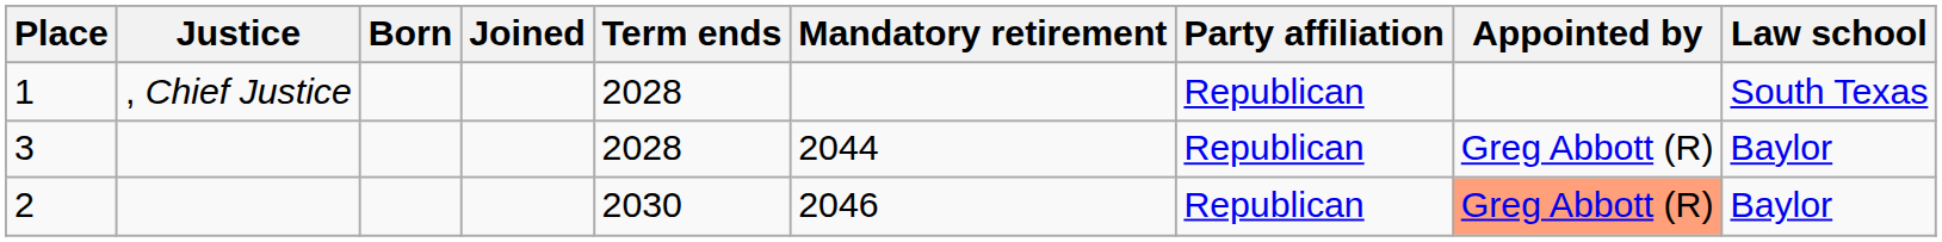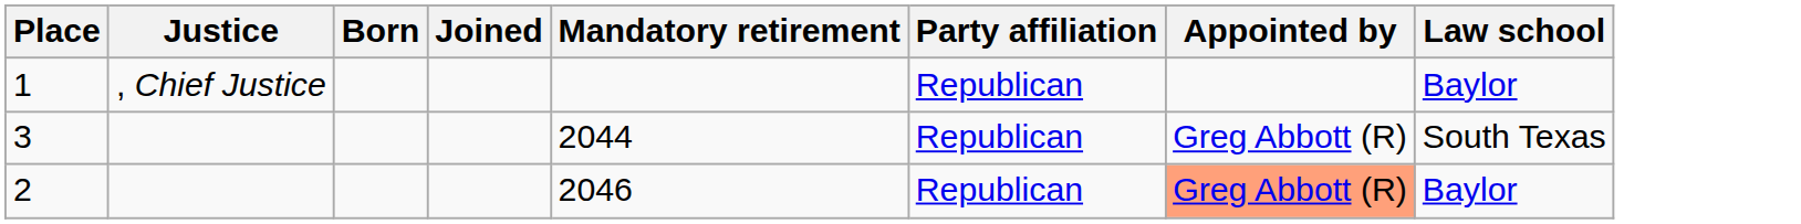- column: Term ends | 2028 | 2028 | 2030
1 | Law school: South Texas -> Baylor
3 | Law school: Baylor -> South Texas
